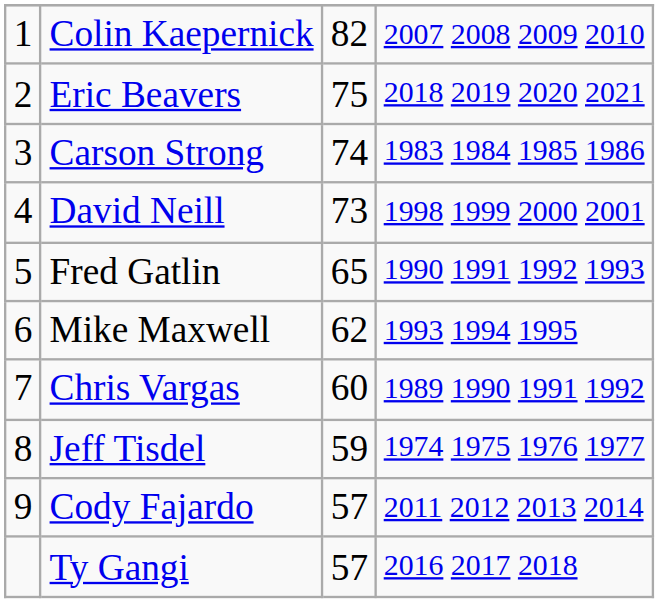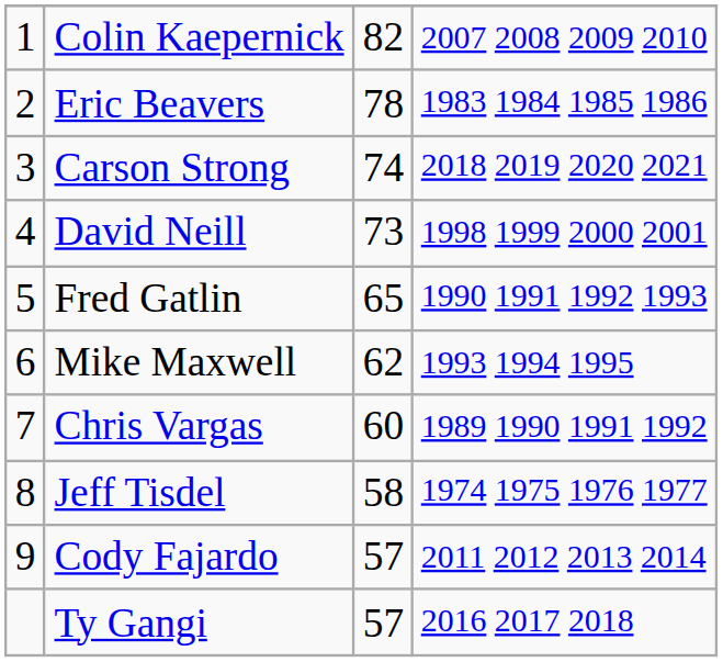Eric Beavers | column 3: 75 -> 78
Eric Beavers | column 4: 2018 2019 2020 2021 -> 1983 1984 1985 1986
Carson Strong | column 4: 1983 1984 1985 1986 -> 2018 2019 2020 2021
Jeff Tisdel | column 3: 59 -> 58
